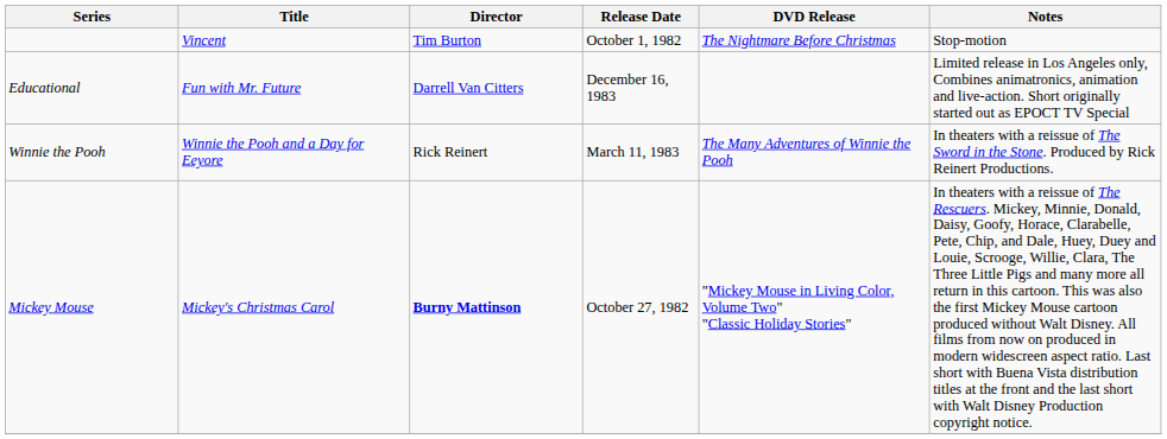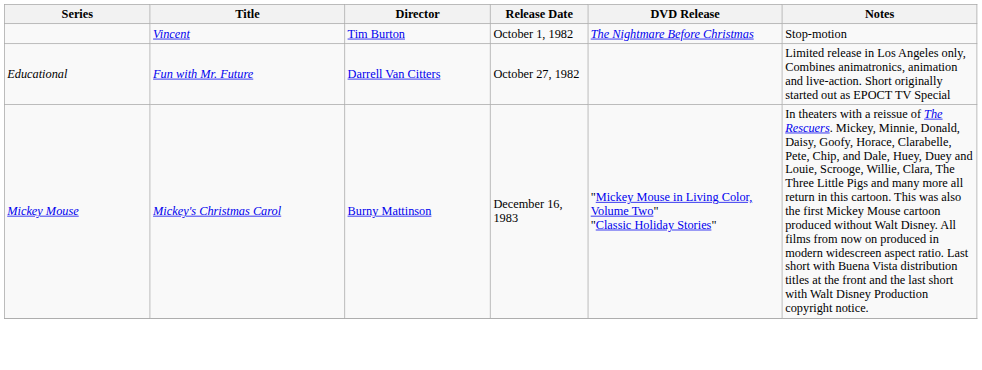Educational | Release Date: December 16, 1983 -> October 27, 1982
- row: Winnie the Pooh | Winnie the Pooh and a Day for Eeyore | Rick Reinert | March 11, 1983 | The Many Adventures of Winnie the Pooh | In theaters with a reissue of The Sword in the Stone. Produced by Rick Reinert Productions.
Mickey Mouse | Director: bold -> normal
Mickey Mouse | Release Date: October 27, 1982 -> December 16, 1983
